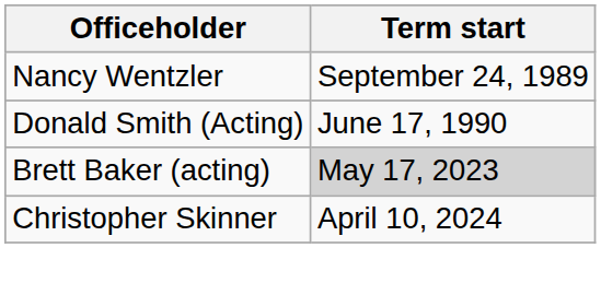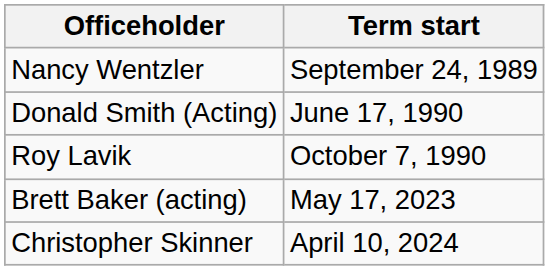+ row: Roy Lavik | October 7, 1990
Brett Baker (acting) | Term start: lightgrey background -> no background
